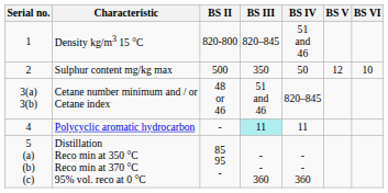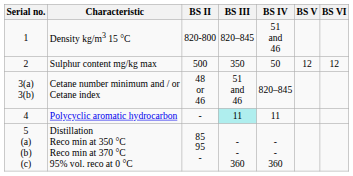Sulphur content mg/kg max | BS VI: 10 -> 12
